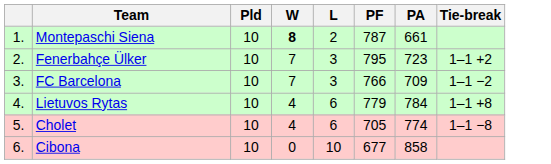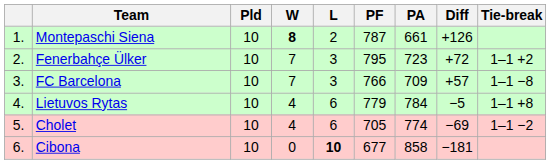+ column: Diff | +126 | +72 | +57 | −5 | −69 | −181
FC Barcelona | Tie-break: 1–1 −2 -> 1–1 −8
Cholet | Tie-break: 1–1 −8 -> 1–1 −2
Cibona | L: normal -> bold
